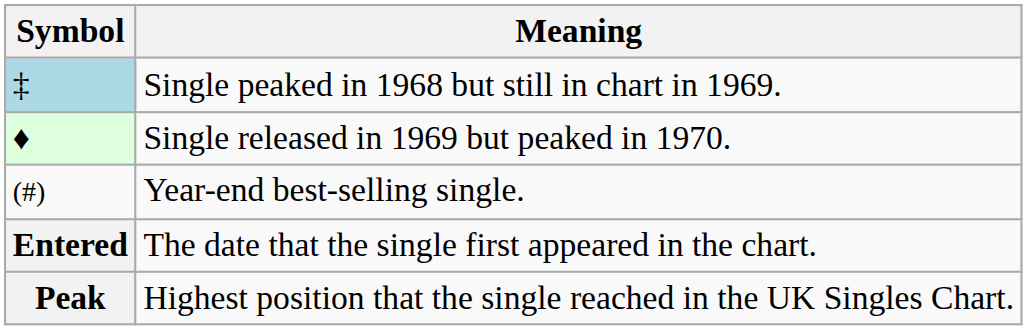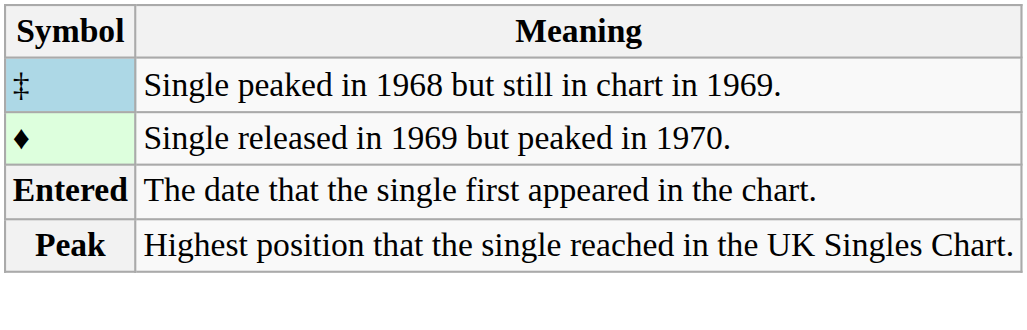- row: (#) | Year-end best-selling single.
